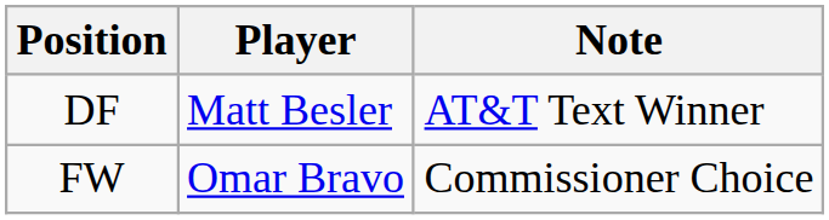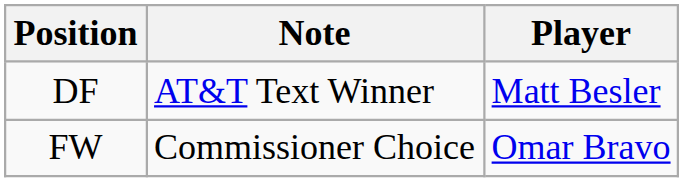columns swapped: Player <-> Note
